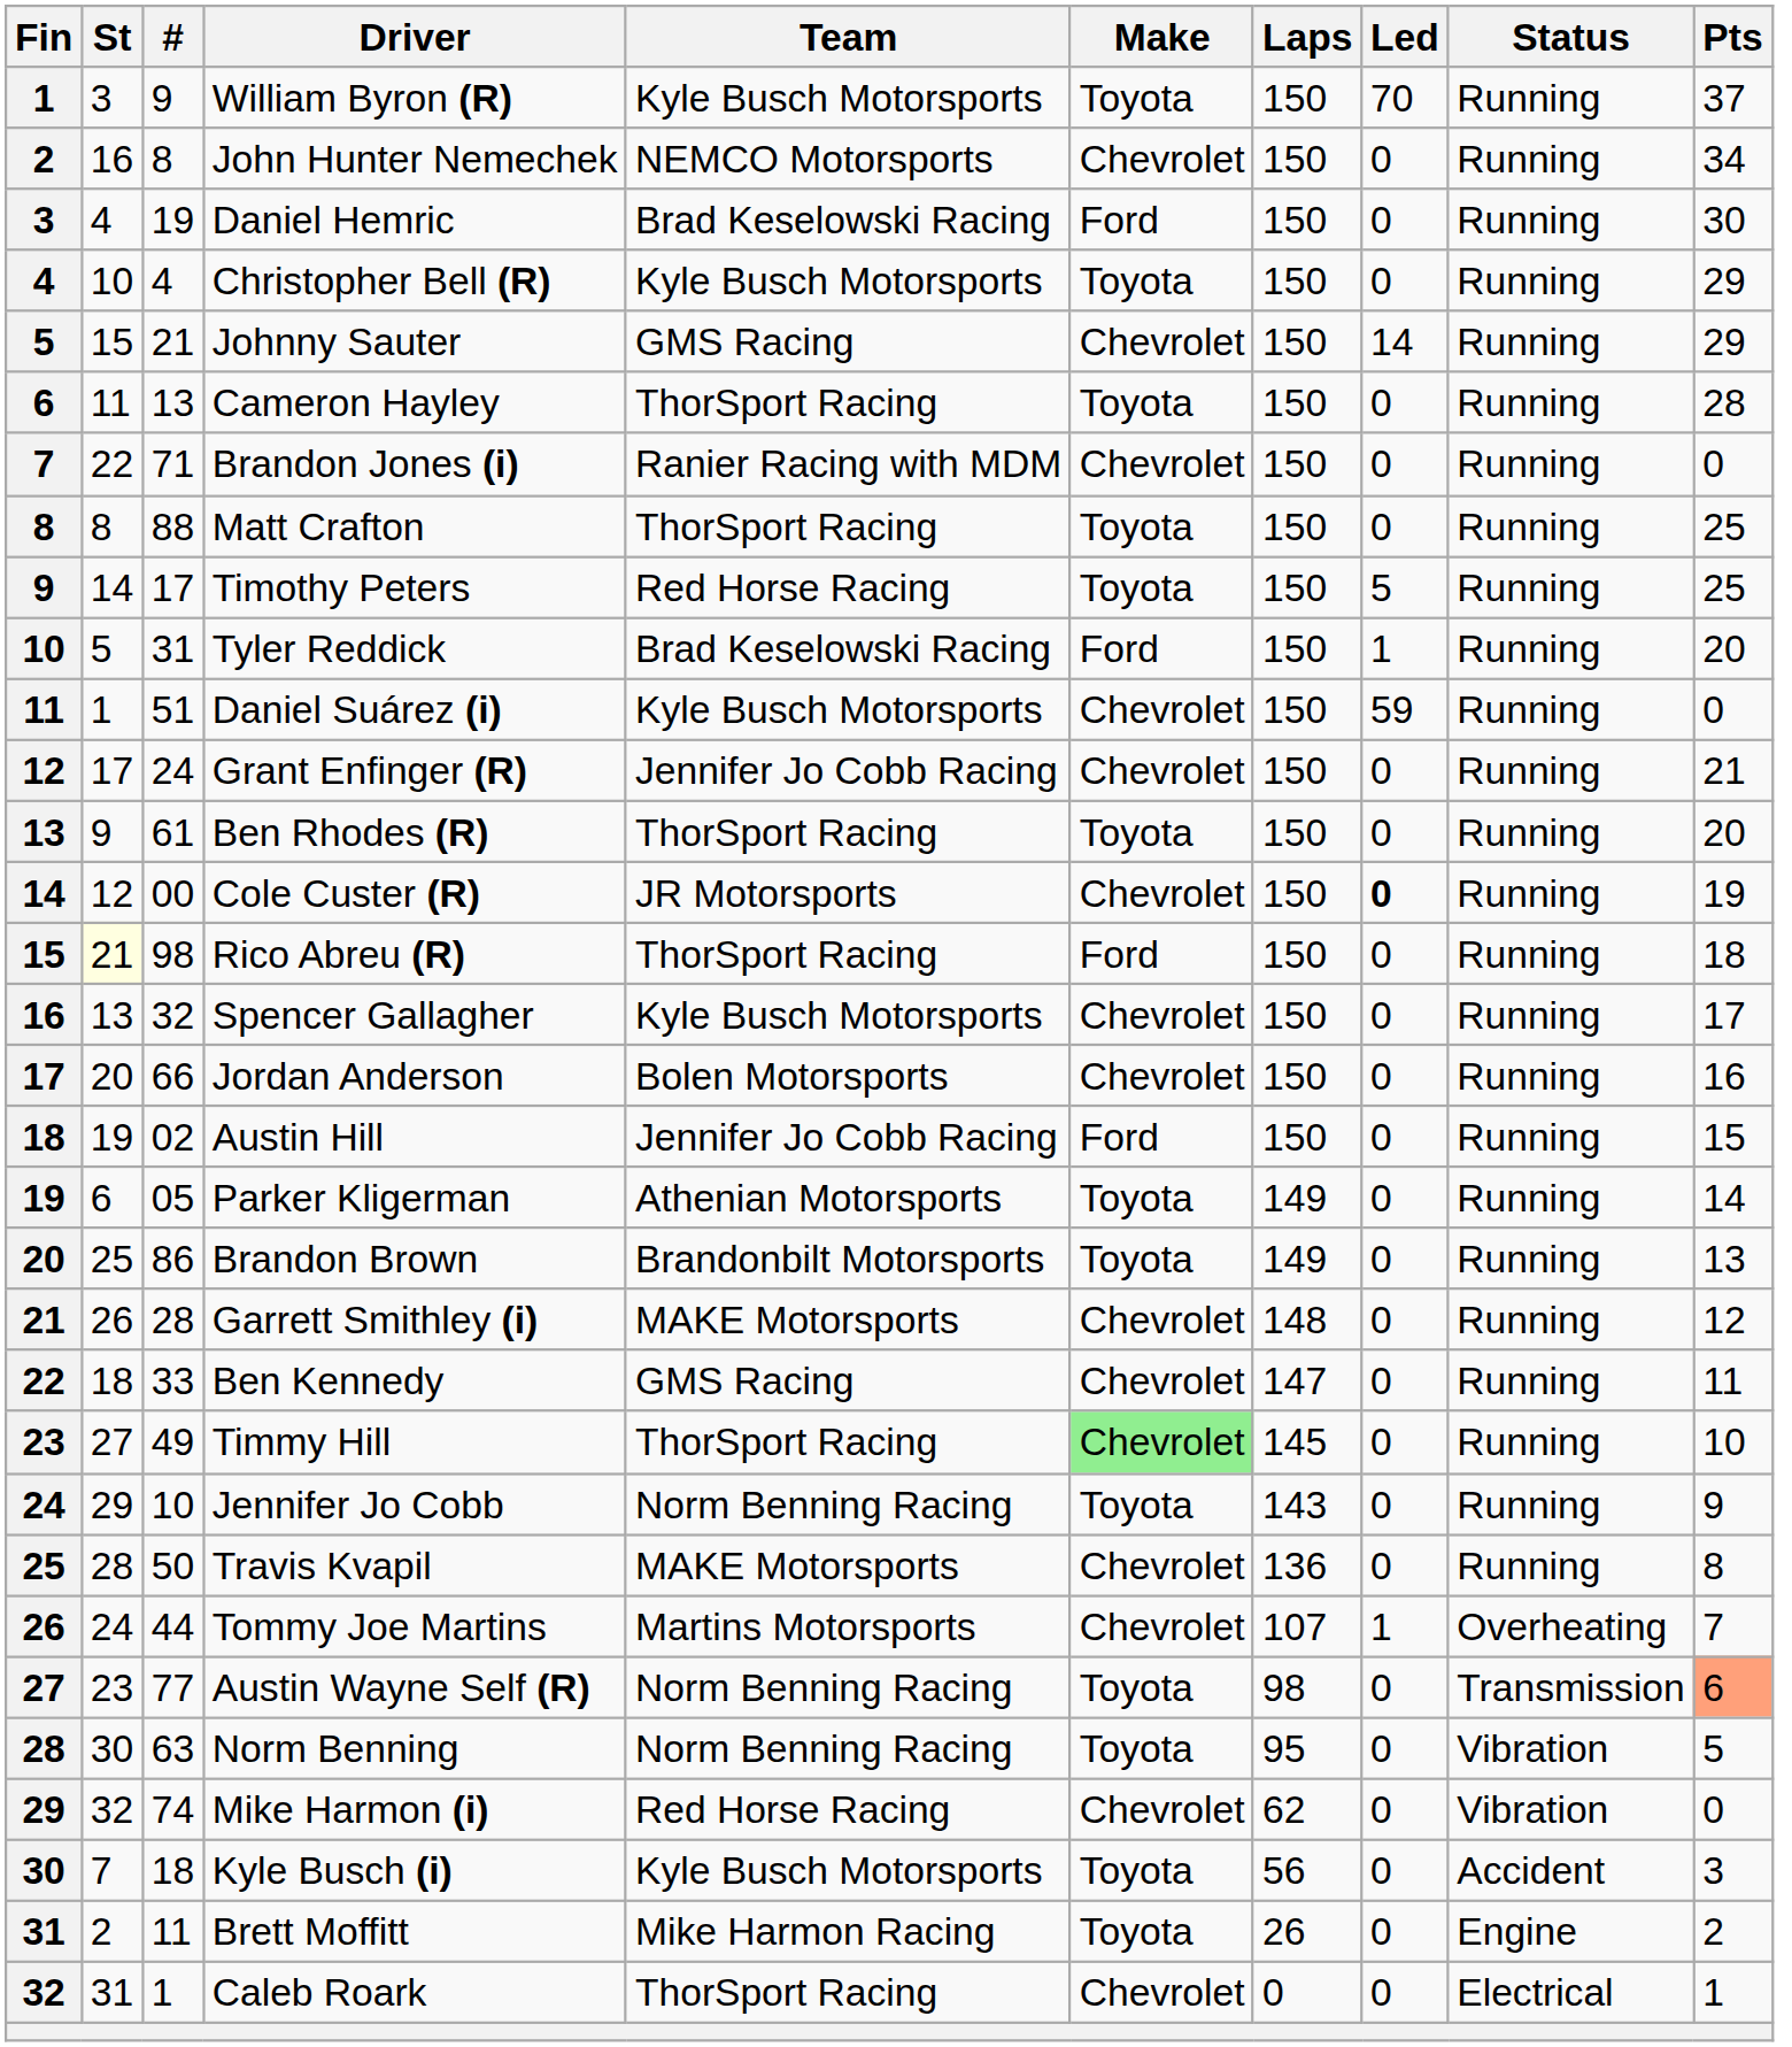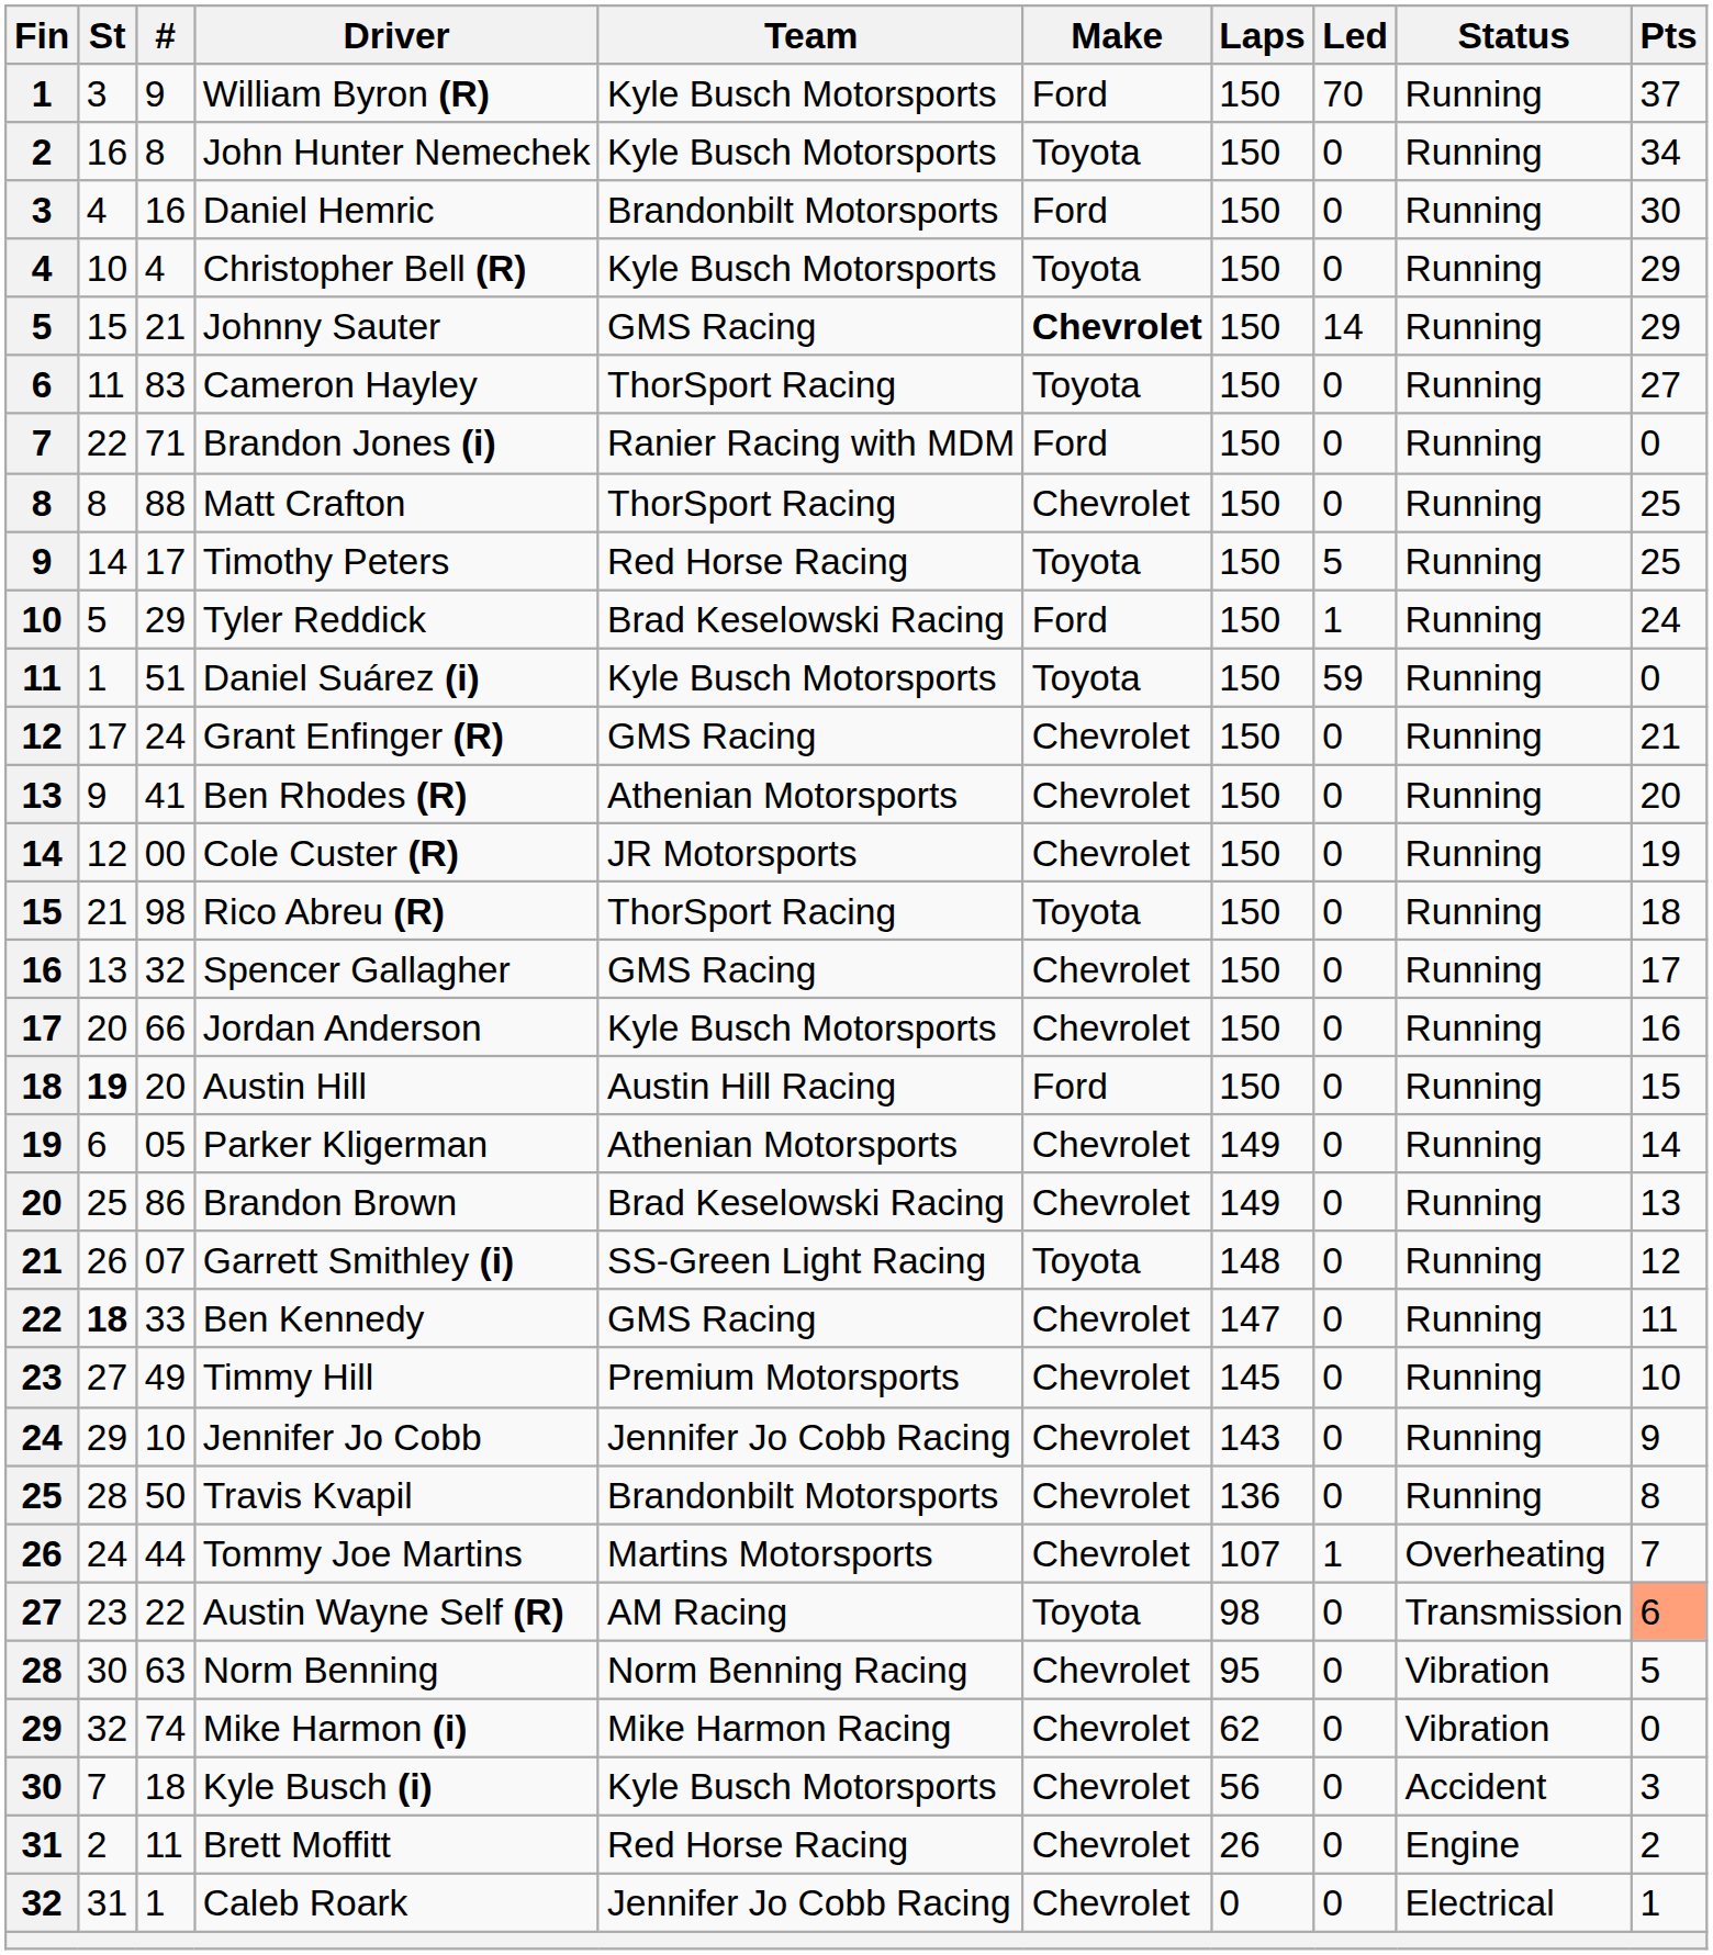William Byron (R) | Make: Toyota -> Ford
John Hunter Nemechek | Team: NEMCO Motorsports -> Kyle Busch Motorsports
John Hunter Nemechek | Make: Chevrolet -> Toyota
Daniel Hemric | #: 19 -> 16
Daniel Hemric | Team: Brad Keselowski Racing -> Brandonbilt Motorsports
Johnny Sauter | Make: normal -> bold
Cameron Hayley | #: 13 -> 83
Cameron Hayley | Pts: 28 -> 27
Brandon Jones (i) | Make: Chevrolet -> Ford
Matt Crafton | Make: Toyota -> Chevrolet
Tyler Reddick | #: 31 -> 29
Tyler Reddick | Pts: 20 -> 24
Daniel Suárez (i) | Make: Chevrolet -> Toyota
Grant Enfinger (R) | Team: Jennifer Jo Cobb Racing -> GMS Racing
Ben Rhodes (R) | #: 61 -> 41
Ben Rhodes (R) | Team: ThorSport Racing -> Athenian Motorsports
Ben Rhodes (R) | Make: Toyota -> Chevrolet
Cole Custer (R) | Led: bold -> normal
Rico Abreu (R) | St: lightyellow background -> no background
Rico Abreu (R) | Make: Ford -> Toyota
Spencer Gallagher | Team: Kyle Busch Motorsports -> GMS Racing
Jordan Anderson | Team: Bolen Motorsports -> Kyle Busch Motorsports
Austin Hill | St: normal -> bold
Austin Hill | #: 02 -> 20
Austin Hill | Team: Jennifer Jo Cobb Racing -> Austin Hill Racing
Parker Kligerman | Make: Toyota -> Chevrolet
Brandon Brown | Team: Brandonbilt Motorsports -> Brad Keselowski Racing
Brandon Brown | Make: Toyota -> Chevrolet
Garrett Smithley (i) | #: 28 -> 07
Garrett Smithley (i) | Team: MAKE Motorsports -> SS-Green Light Racing
Garrett Smithley (i) | Make: Chevrolet -> Toyota
Ben Kennedy | St: normal -> bold
Timmy Hill | Team: ThorSport Racing -> Premium Motorsports
Timmy Hill | Make: lightgreen background -> no background
Jennifer Jo Cobb | Team: Norm Benning Racing -> Jennifer Jo Cobb Racing
Jennifer Jo Cobb | Make: Toyota -> Chevrolet
Travis Kvapil | Team: MAKE Motorsports -> Brandonbilt Motorsports
Austin Wayne Self (R) | #: 77 -> 22
Austin Wayne Self (R) | Team: Norm Benning Racing -> AM Racing
Norm Benning | Make: Toyota -> Chevrolet
Mike Harmon (i) | Team: Red Horse Racing -> Mike Harmon Racing
Kyle Busch (i) | Make: Toyota -> Chevrolet
Brett Moffitt | Team: Mike Harmon Racing -> Red Horse Racing
Brett Moffitt | Make: Toyota -> Chevrolet
Caleb Roark | Team: ThorSport Racing -> Jennifer Jo Cobb Racing
